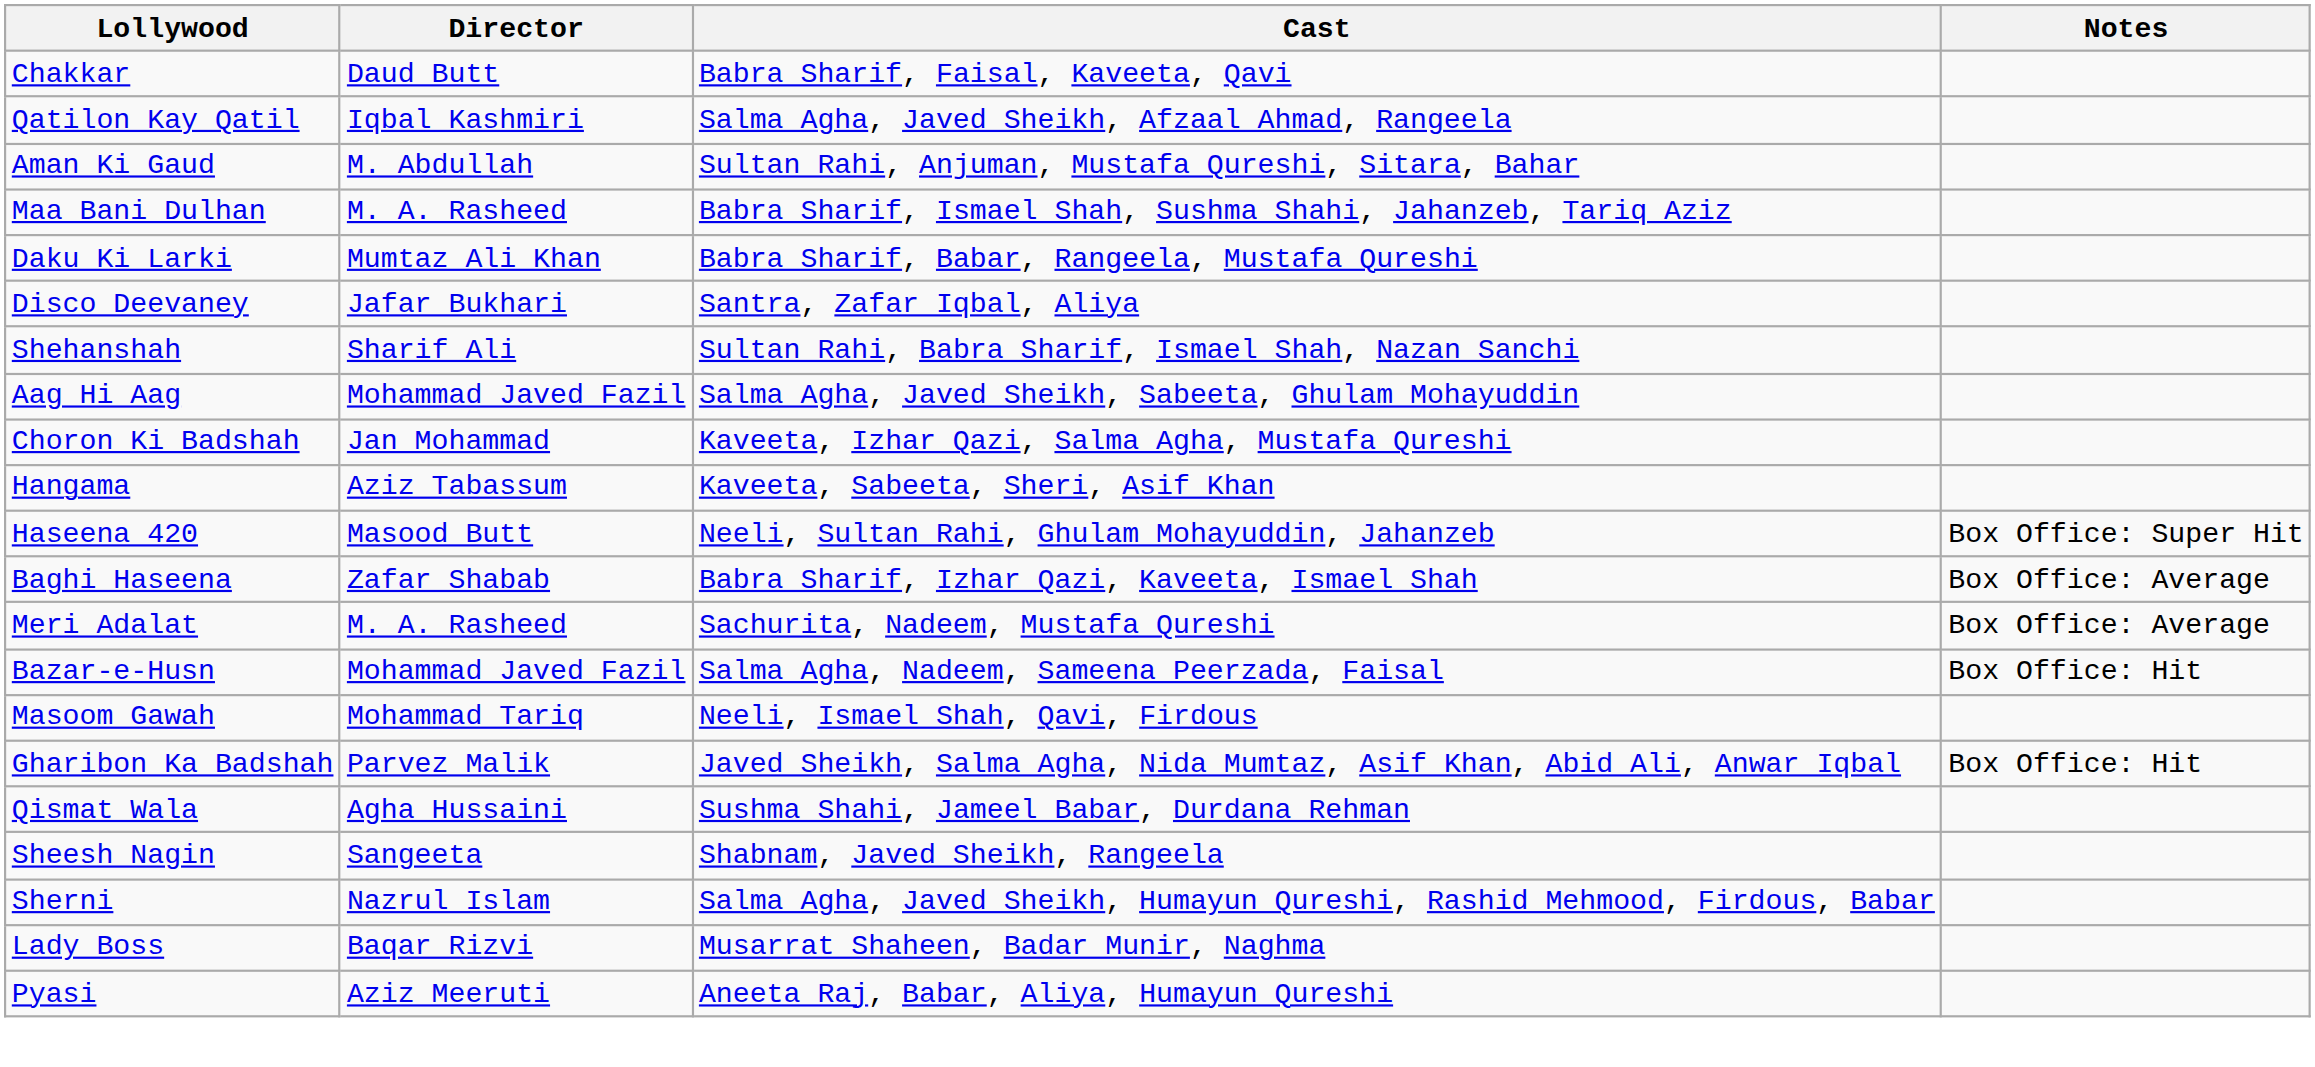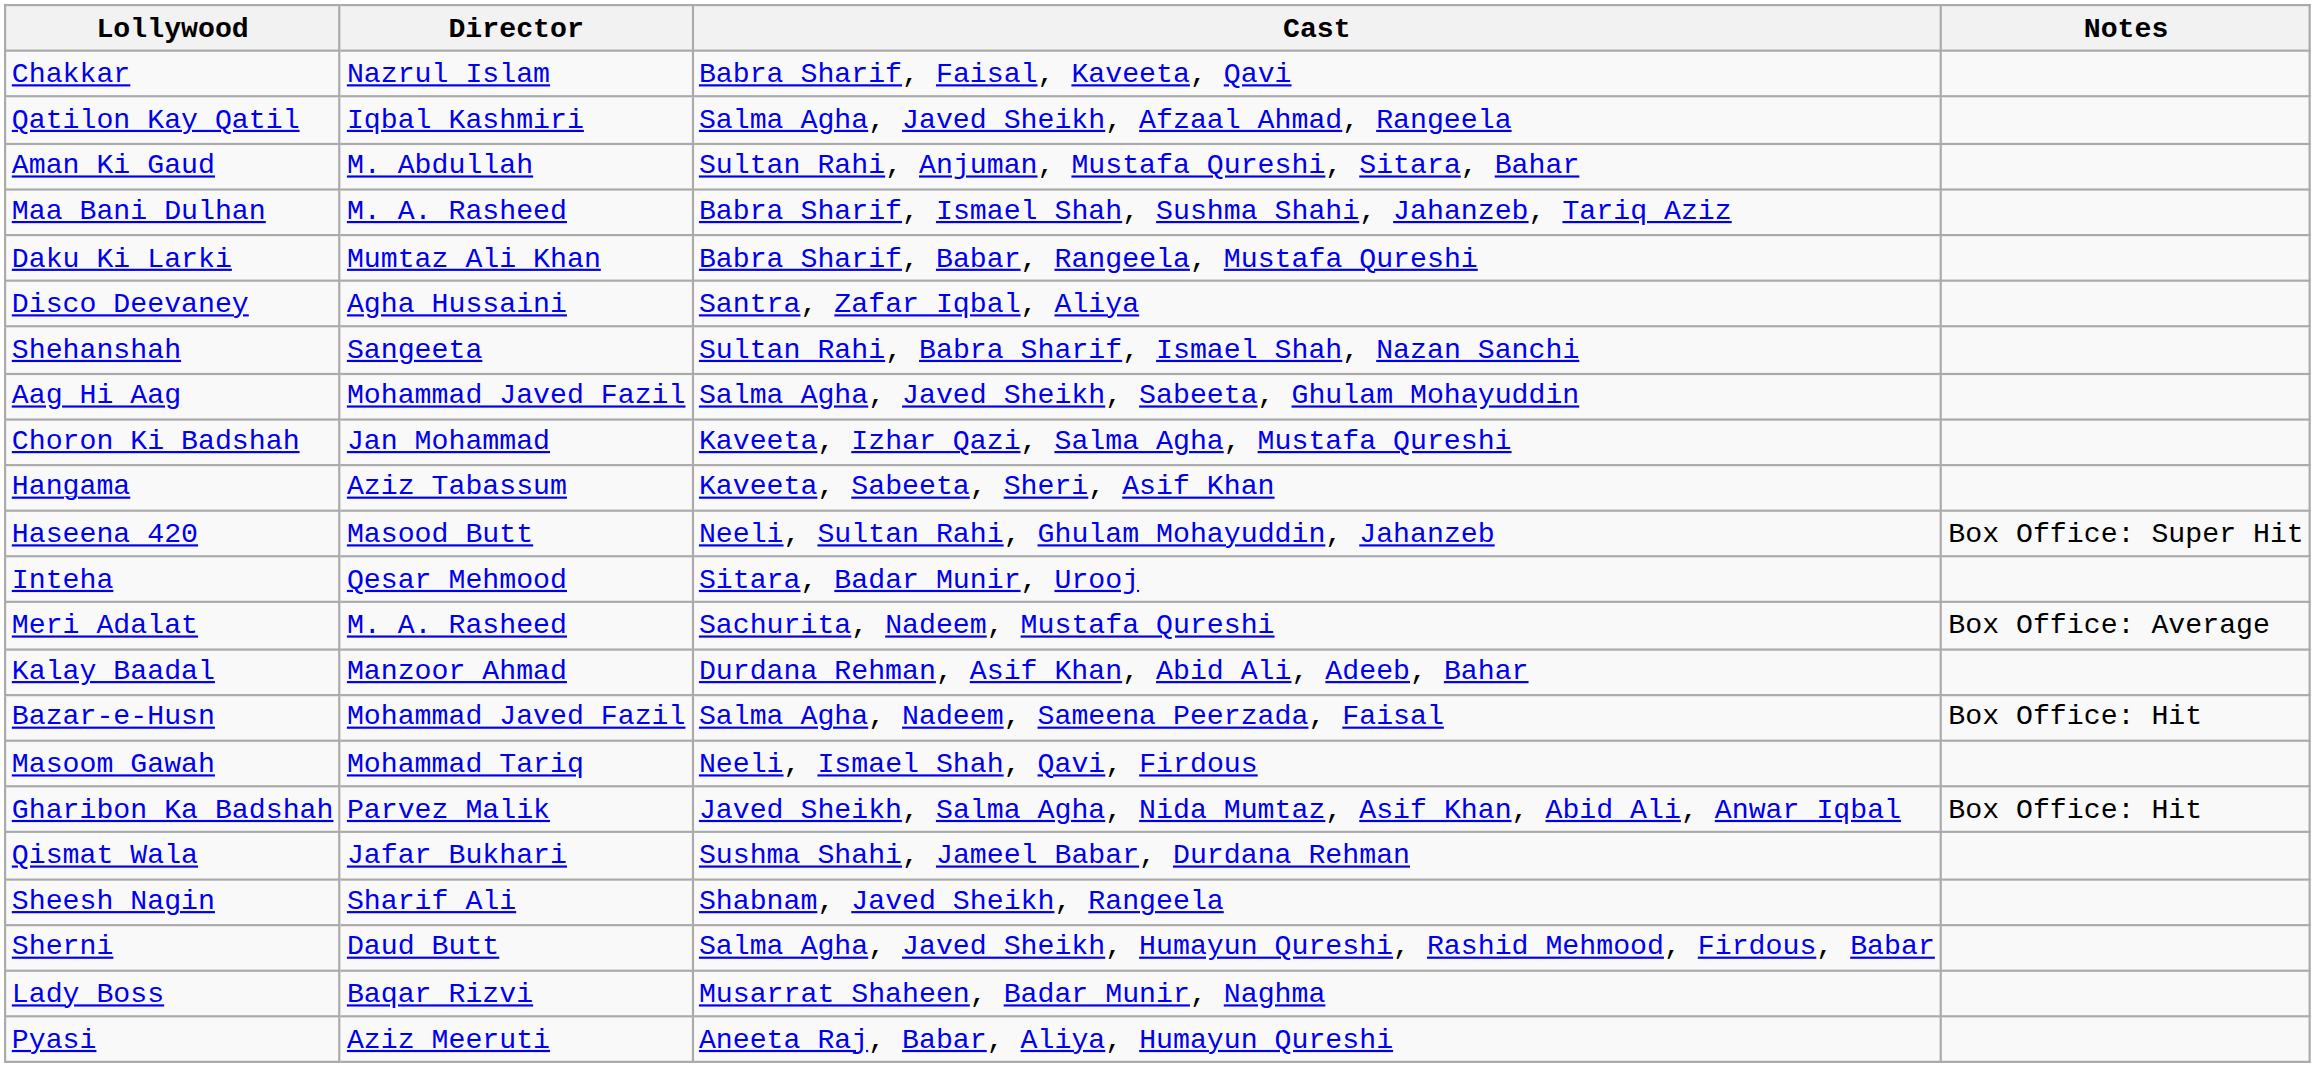Chakkar | Director: Daud Butt -> Nazrul Islam
Disco Deevaney | Director: Jafar Bukhari -> Agha Hussaini
Shehanshah | Director: Sharif Ali -> Sangeeta
+ row: Inteha | Qesar Mehmood | Sitara, Badar Munir, Urooj
- row: Baghi Haseena | Zafar Shabab | Babra Sharif, Izhar Qazi, Kaveeta, Ismael Shah | Box Office: Average
+ row: Kalay Baadal | Manzoor Ahmad | Durdana Rehman, Asif Khan, Abid Ali, Adeeb, Bahar
Qismat Wala | Director: Agha Hussaini -> Jafar Bukhari
Sheesh Nagin | Director: Sangeeta -> Sharif Ali
Sherni | Director: Nazrul Islam -> Daud Butt
